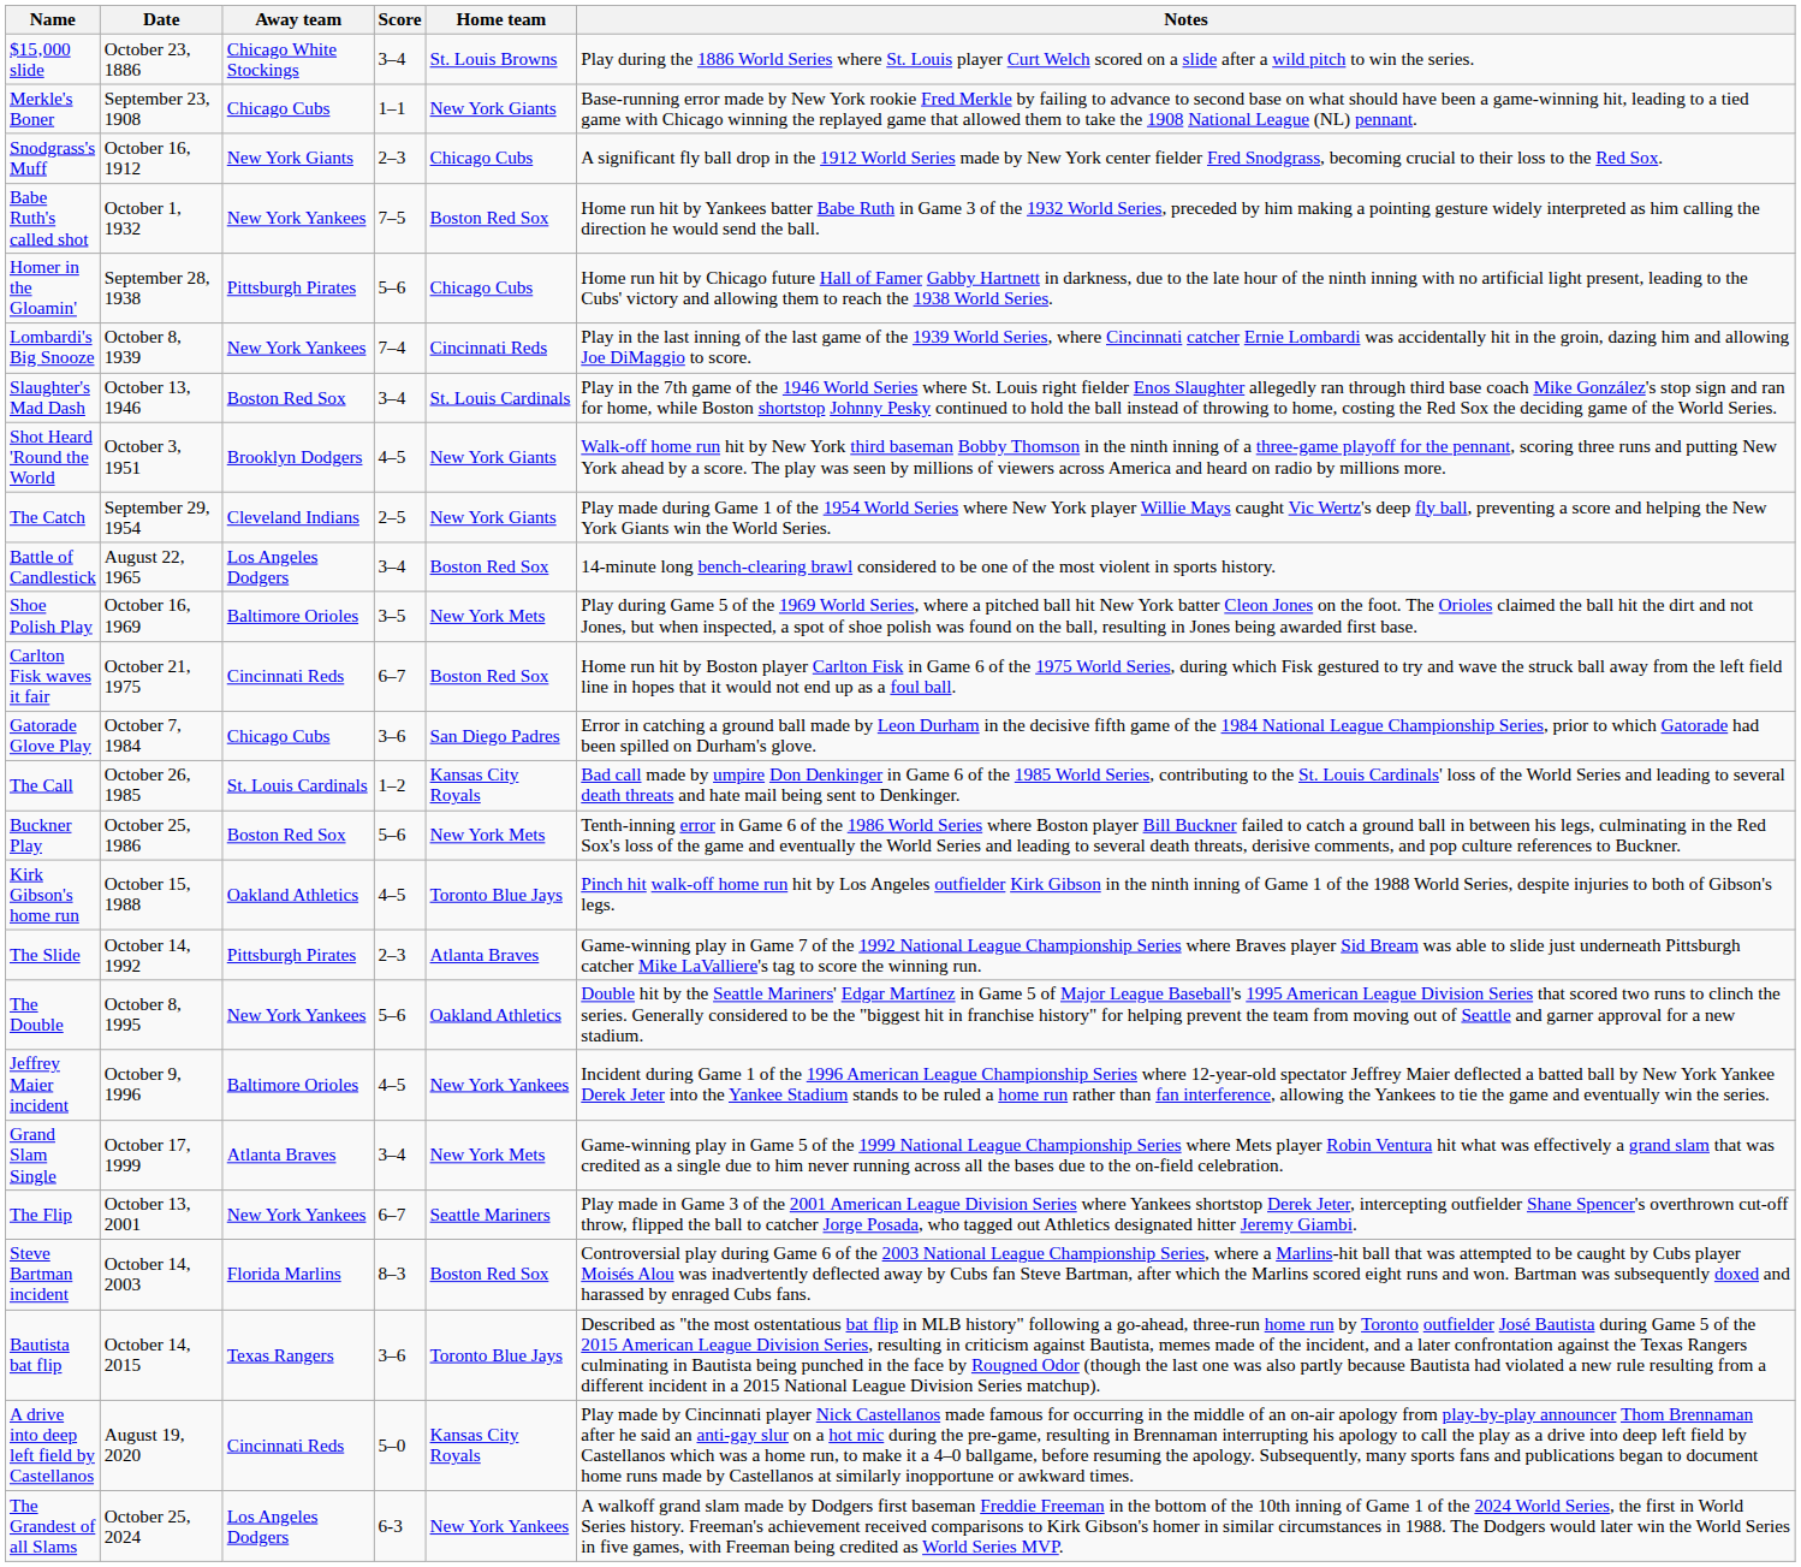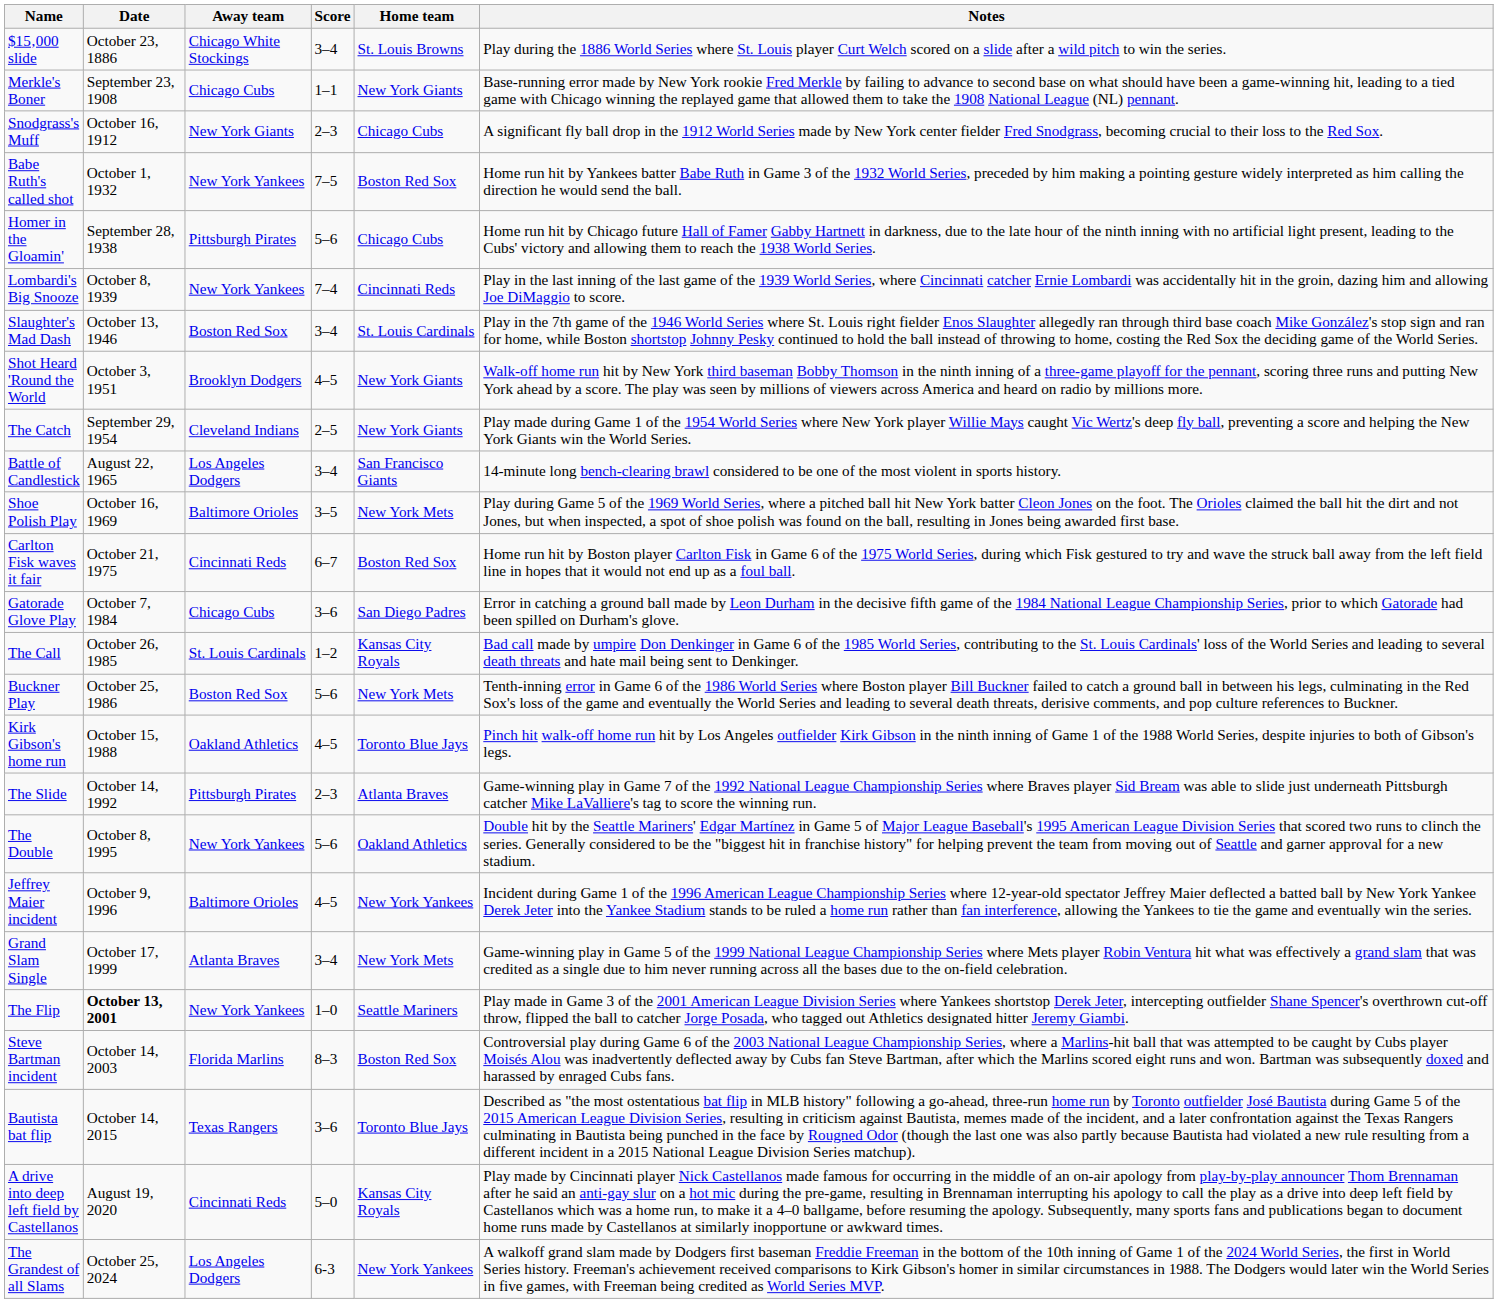Battle of Candlestick | Home team: Boston Red Sox -> San Francisco Giants
The Flip | Date: normal -> bold
The Flip | Score: 6–7 -> 1–0
